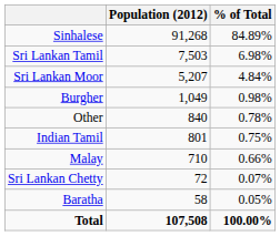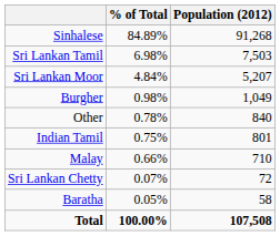columns swapped: Population (2012) <-> % of Total
